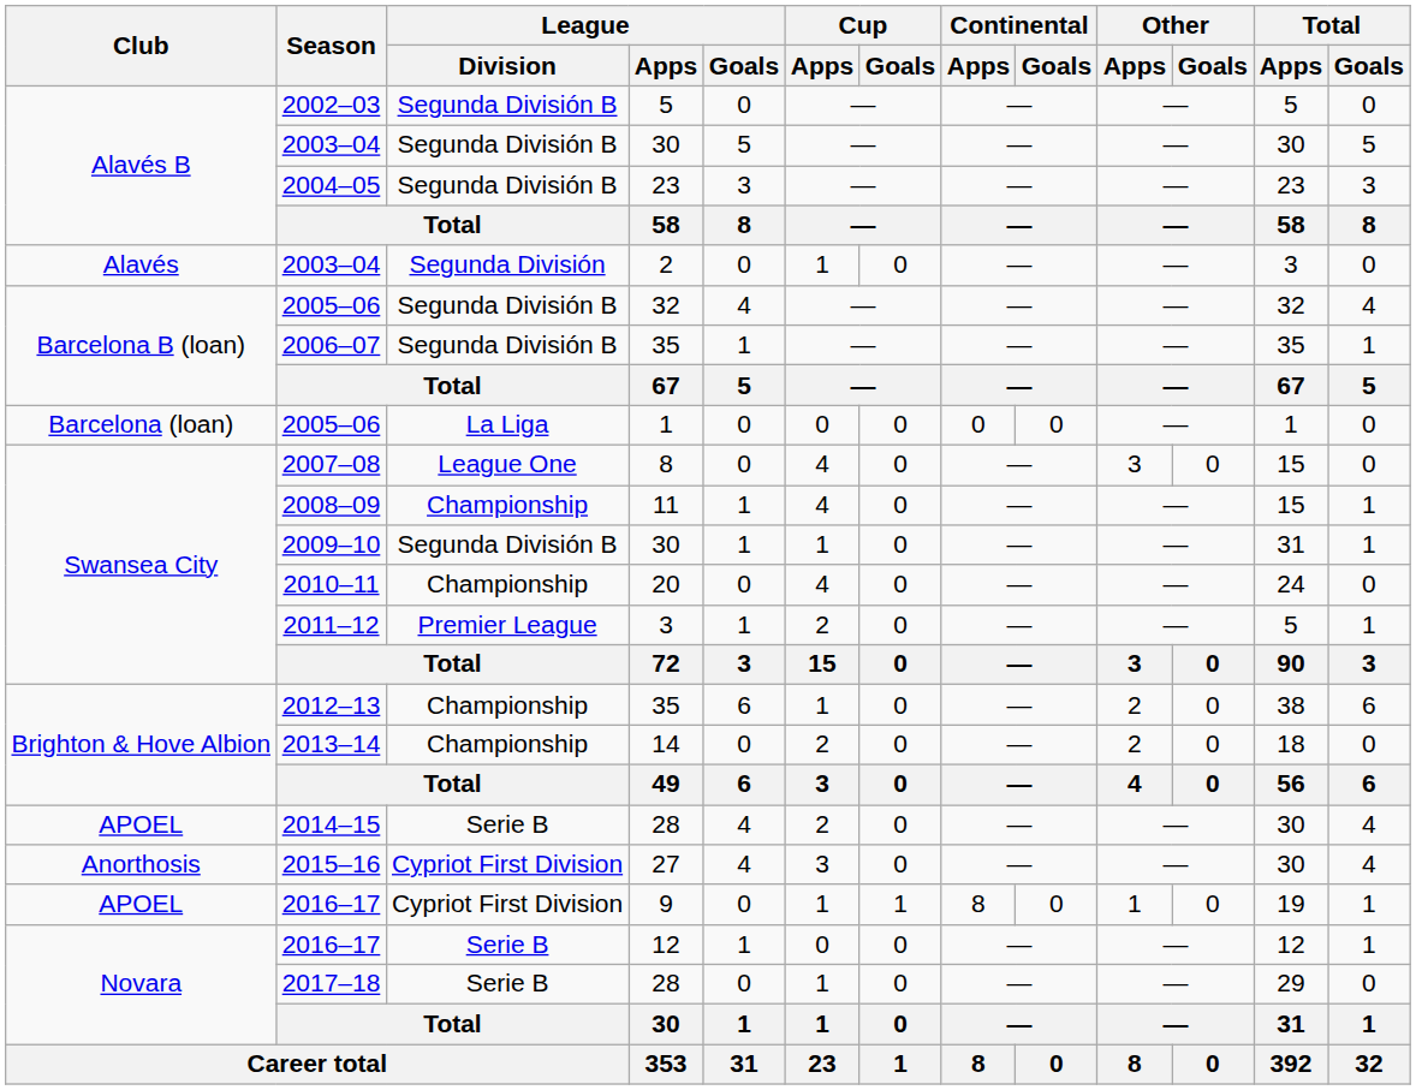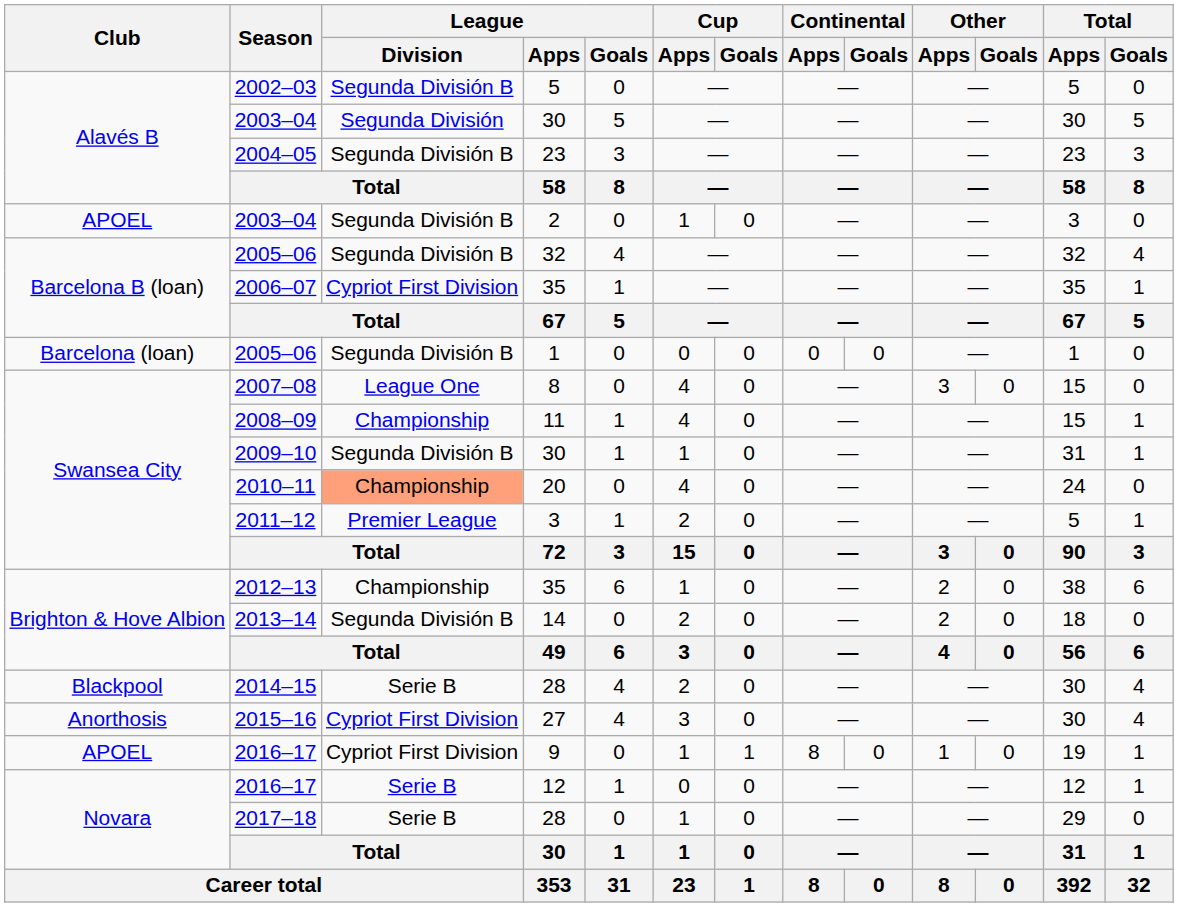2003–04 / 30 | League / Division: Segunda División B -> Segunda División
2003–04 / 2 | Club: Alavés -> APOEL
2003–04 / 2 | League / Division: Segunda División -> Segunda División B
2006–07 | League / Division: Segunda División B -> Cypriot First Division
2005–06 / 1 | League / Division: La Liga -> Segunda División B
2010–11 | League / Division: no background -> lightsalmon background
2013–14 | League / Division: Championship -> Segunda División B
2014–15 | Club: APOEL -> Blackpool
